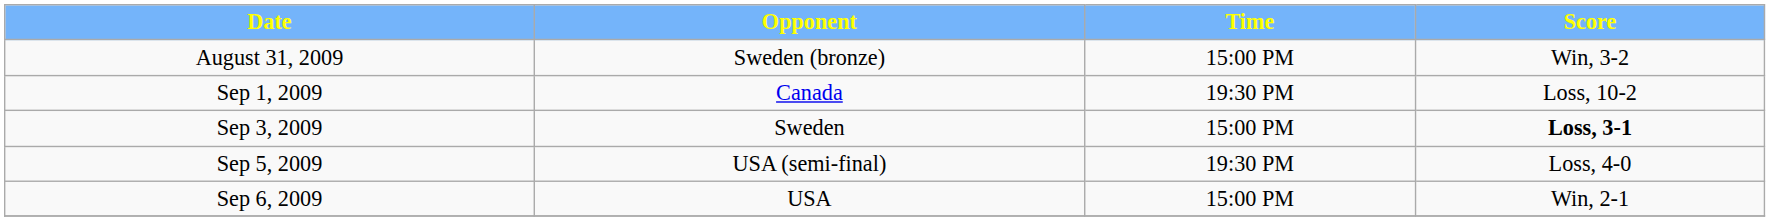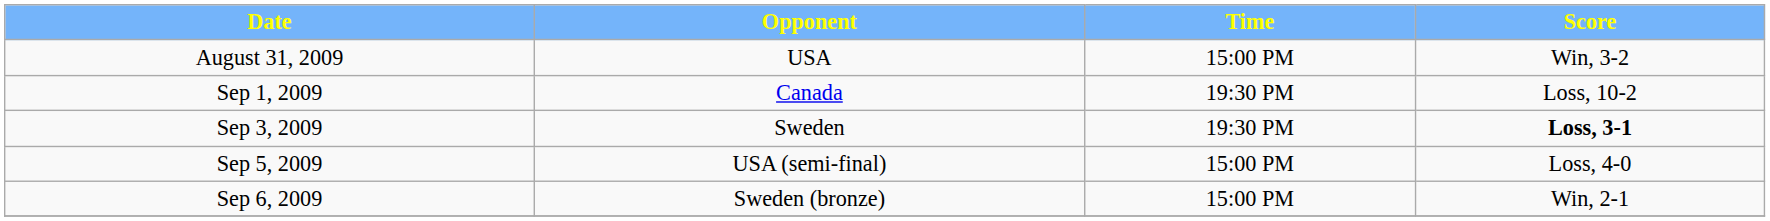August 31, 2009 | Opponent: Sweden (bronze) -> USA
Sep 3, 2009 | Time: 15:00 PM -> 19:30 PM
Sep 5, 2009 | Time: 19:30 PM -> 15:00 PM
Sep 6, 2009 | Opponent: USA -> Sweden (bronze)
